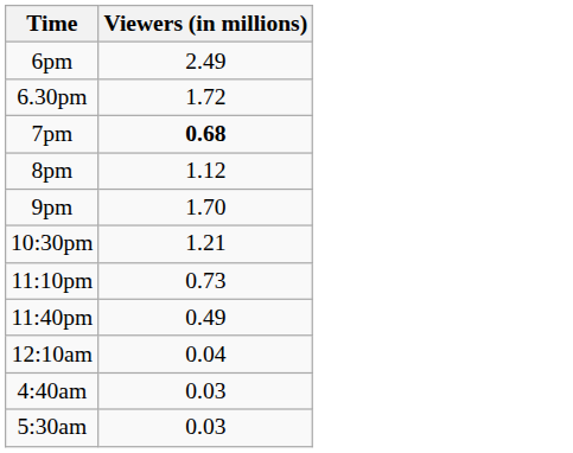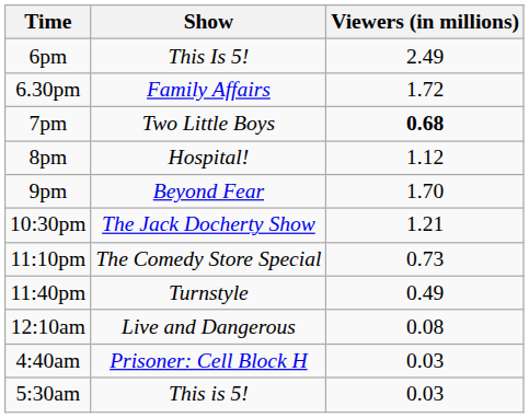+ column: Show | This Is 5! | Family Affairs | Two Little Boys | Hospital! | Beyond Fear | The Jack Docherty Show | The Comedy Store Special | Turnstyle | Live and Dangerous | Prisoner: Cell Block H | This is 5!
12:10am | Viewers (in millions): 0.04 -> 0.08
